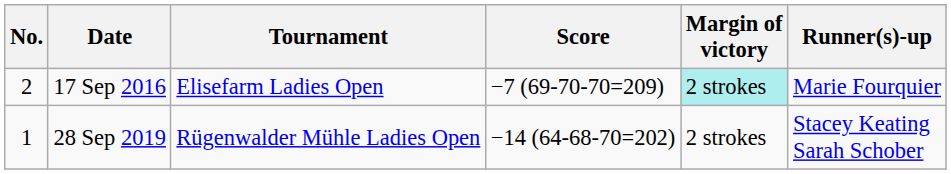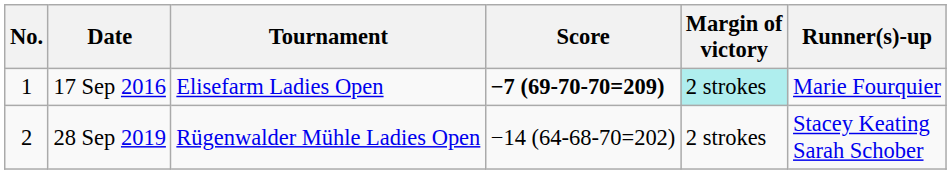17 Sep 2016 | No.: 2 -> 1
17 Sep 2016 | Score: normal -> bold
28 Sep 2019 | No.: 1 -> 2
